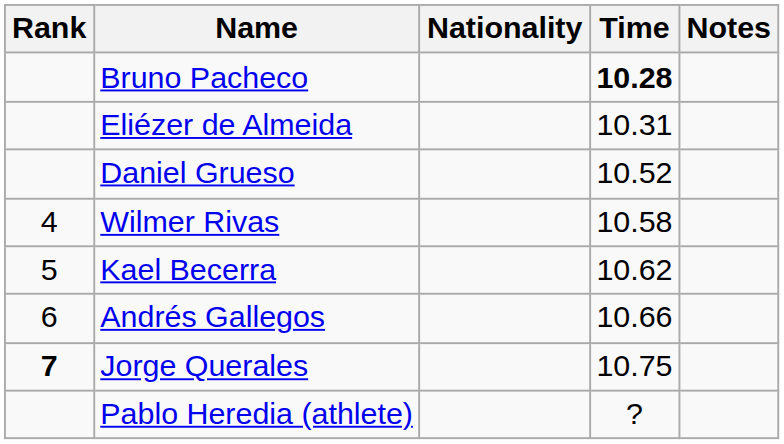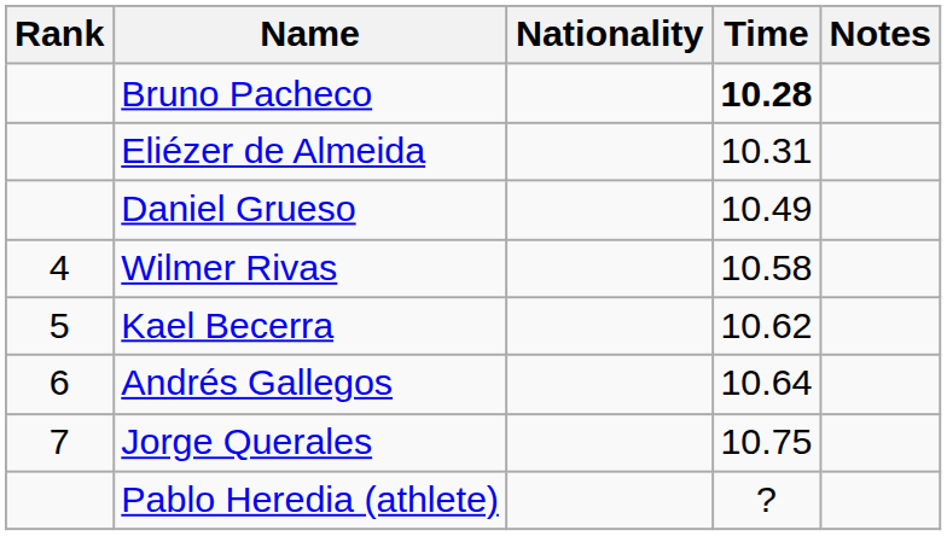Daniel Grueso | Time: 10.52 -> 10.49
Andrés Gallegos | Time: 10.66 -> 10.64
Jorge Querales | Rank: bold -> normal
